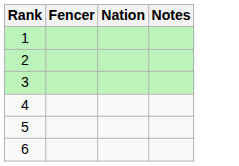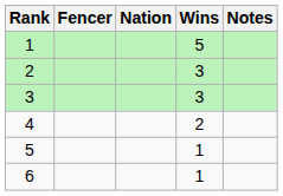+ column: Wins | 5 | 3 | 3 | 2 | 1 | 1
